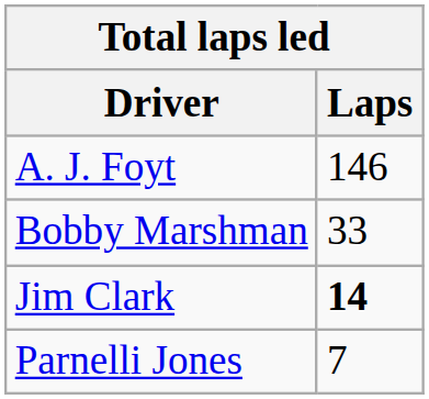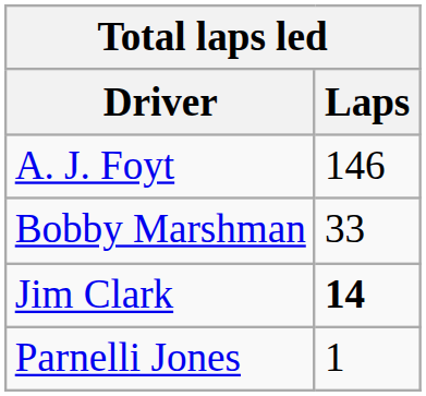Parnelli Jones | Laps: 7 -> 1
